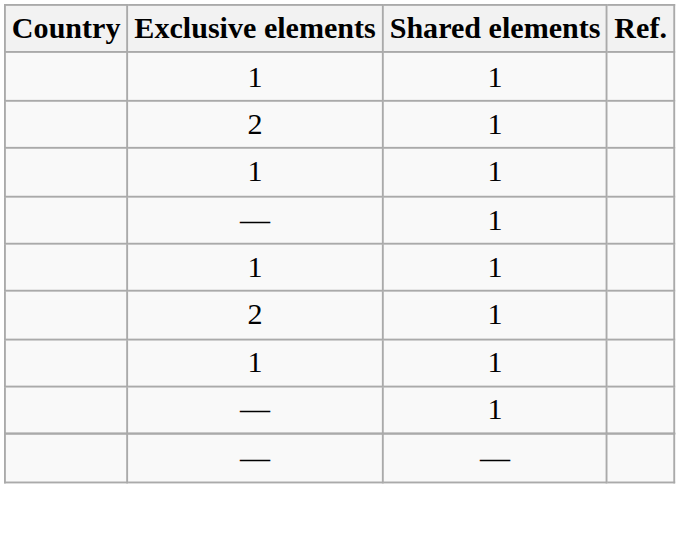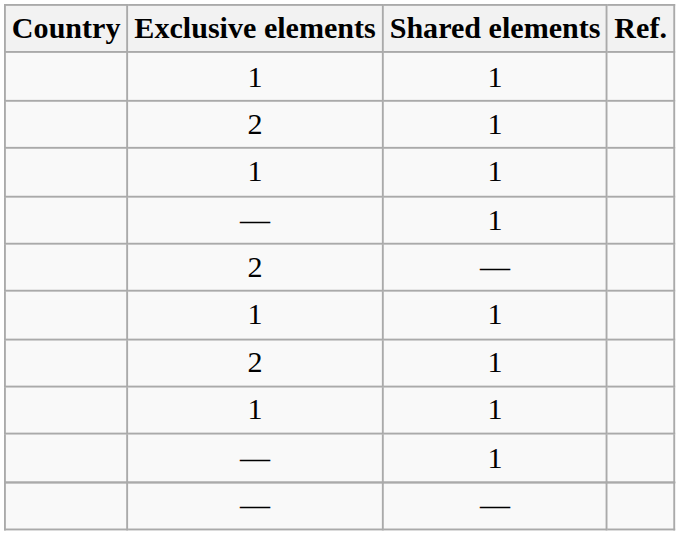+ row: 2 | —
